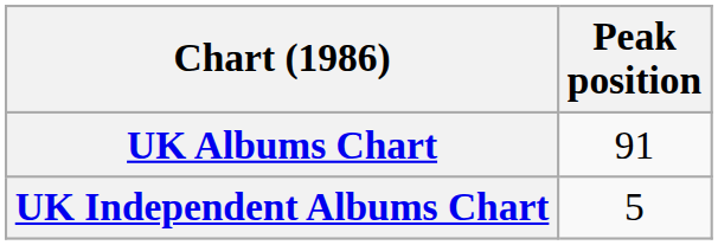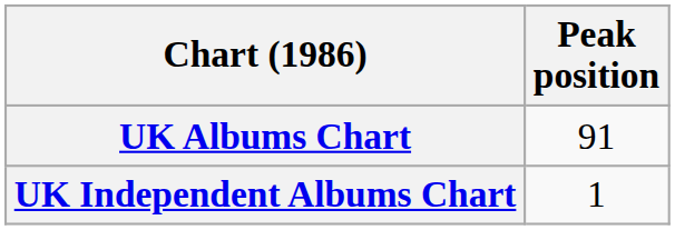UK Independent Albums Chart | Peak position: 5 -> 1
